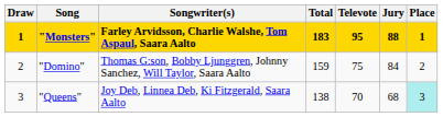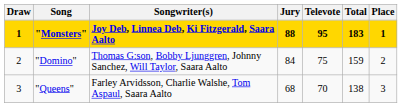columns swapped: Jury <-> Total
"Monsters" | Songwriter(s): Farley Arvidsson, Charlie Walshe, Tom Aspaul, Saara Aalto -> Joy Deb, Linnea Deb, Ki Fitzgerald, Saara Aalto
"Queens" | Songwriter(s): Joy Deb, Linnea Deb, Ki Fitzgerald, Saara Aalto -> Farley Arvidsson, Charlie Walshe, Tom Aspaul, Saara Aalto
"Queens" | Place: paleturquoise background -> no background
